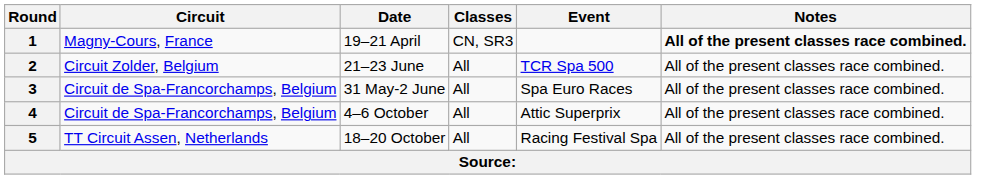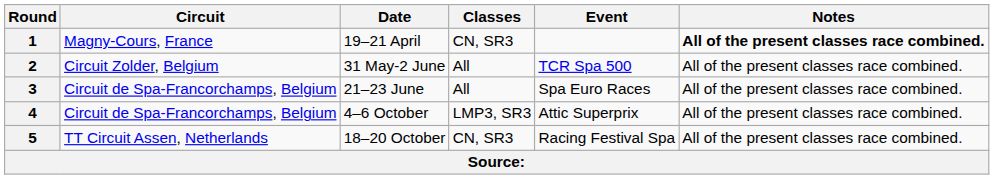2 | Date: 21–23 June -> 31 May-2 June
3 | Date: 31 May-2 June -> 21–23 June
4 | Classes: All -> LMP3, SR3
5 | Classes: All -> CN, SR3
